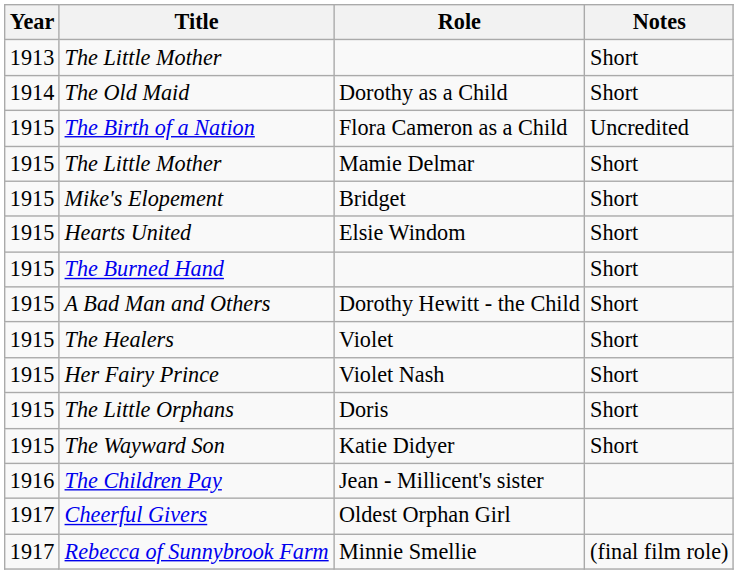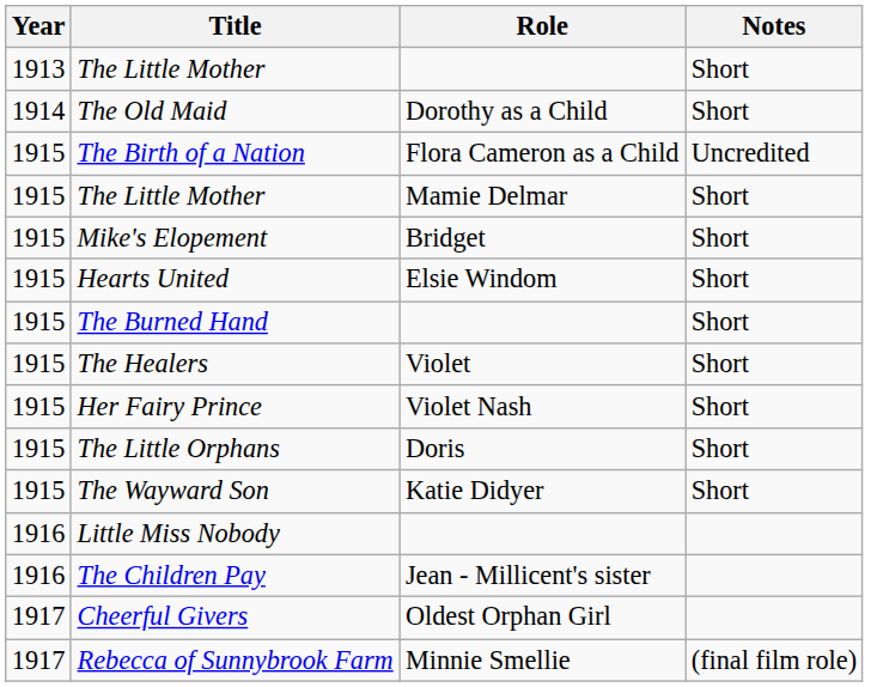- row: 1915 | A Bad Man and Others | Dorothy Hewitt - the Child | Short
+ row: 1916 | Little Miss Nobody
